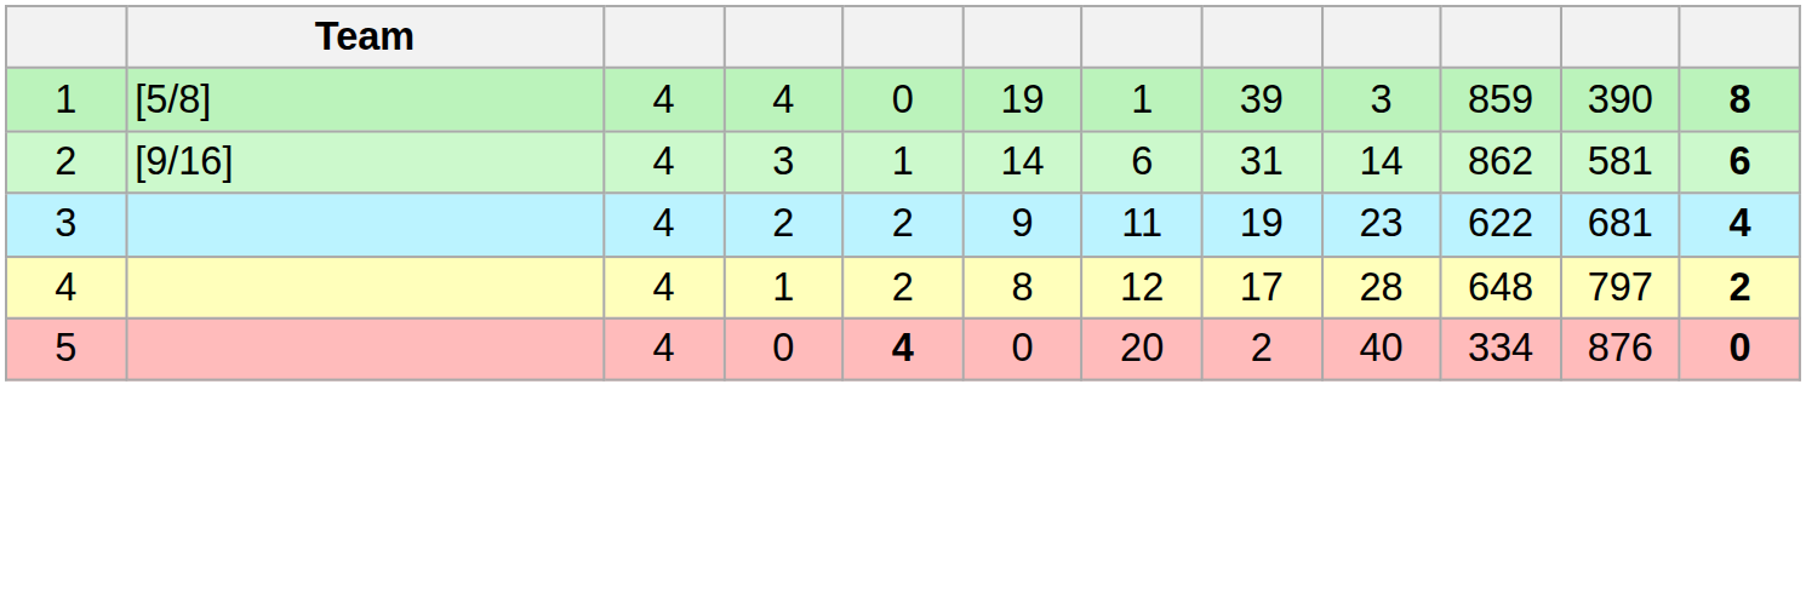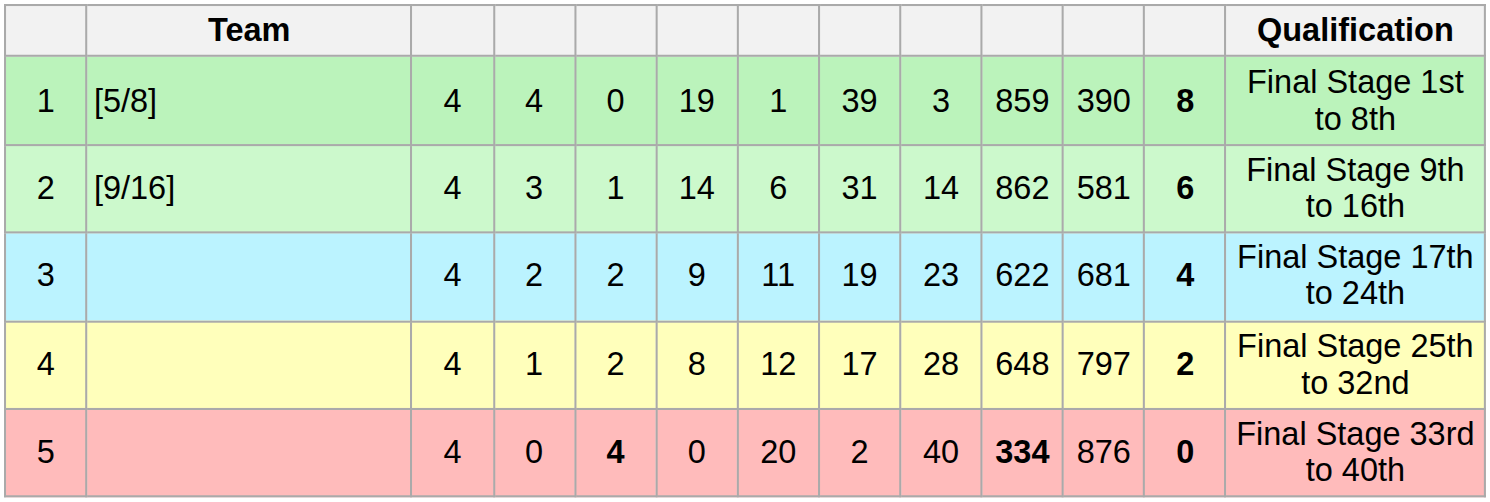+ column: Qualification | Final Stage 1st to 8th | Final Stage 9th to 16th | Final Stage 17th to 24th | Final Stage 25th to 32nd | Final Stage 33rd to 40th
5 | column 10: normal -> bold
